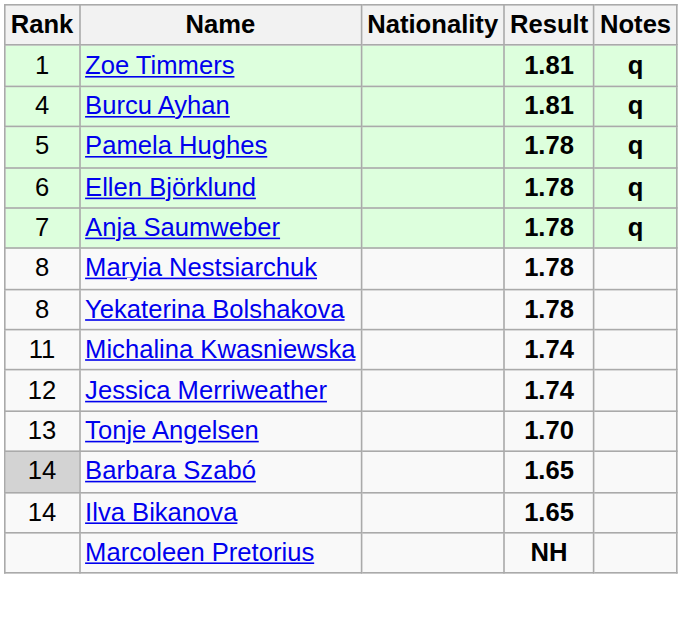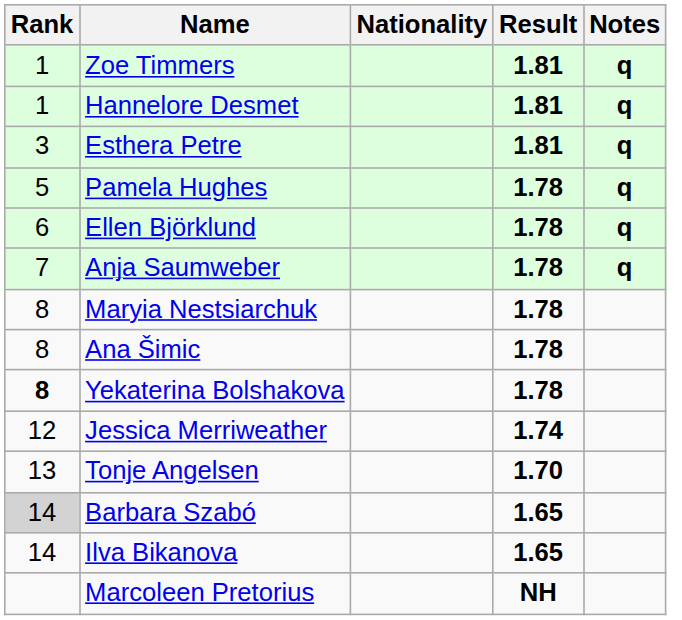+ row: 1 | Hannelore Desmet | 1.81 | q
+ row: 3 | Esthera Petre | 1.81 | q
- row: 4 | Burcu Ayhan | 1.81 | q
+ row: 8 | Ana Šimic | 1.78
Yekaterina Bolshakova | Rank: normal -> bold
- row: 11 | Michalina Kwasniewska | 1.74
